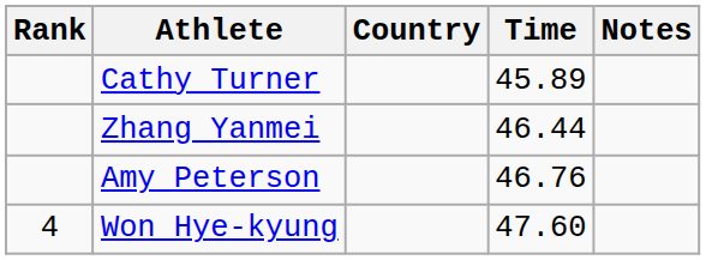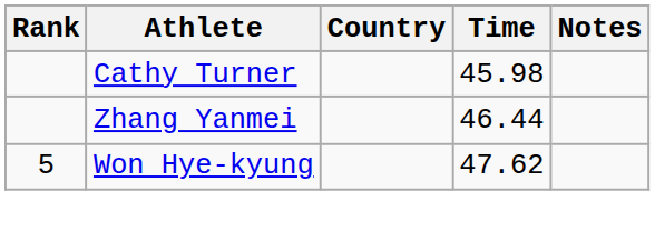Cathy Turner | Time: 45.89 -> 45.98
- row: Amy Peterson | 46.76
Won Hye-kyung | Rank: 4 -> 5
Won Hye-kyung | Time: 47.60 -> 47.62
